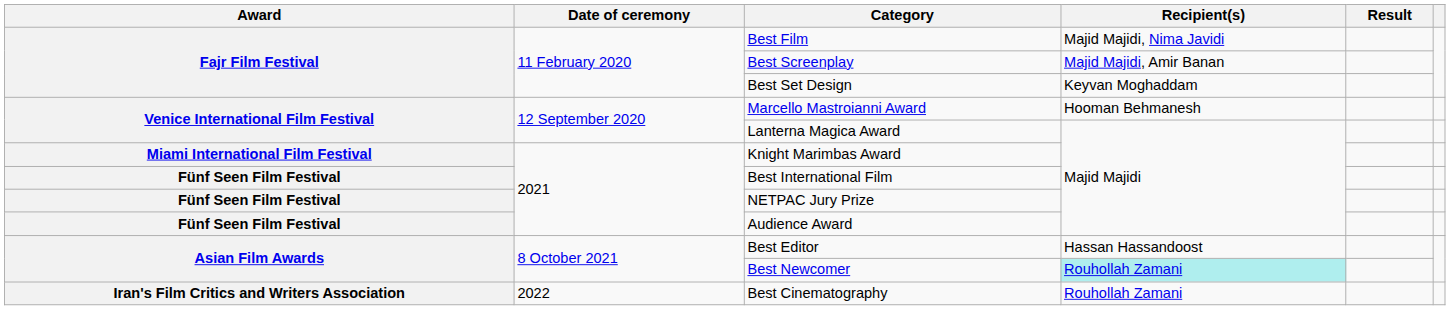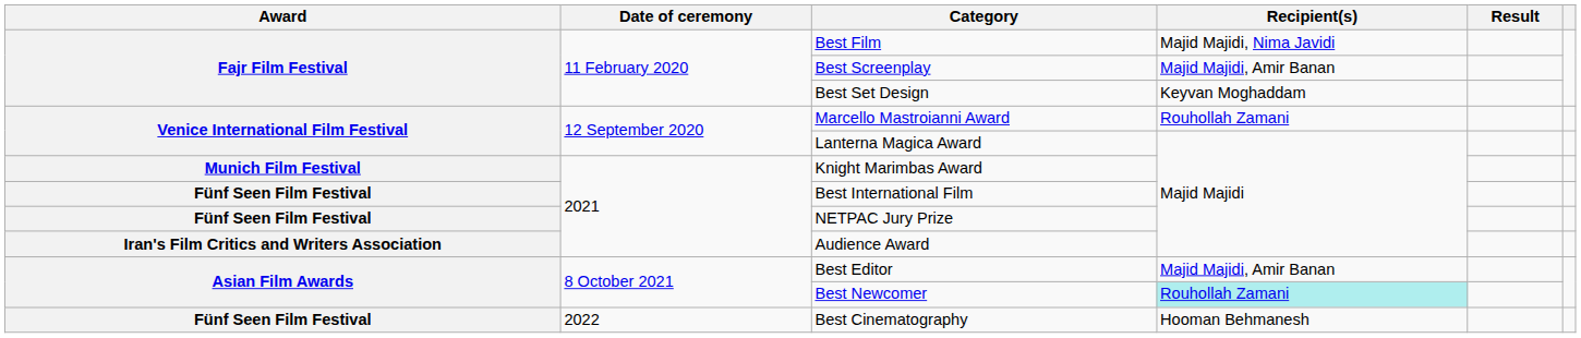Marcello Mastroianni Award | Recipient(s): Hooman Behmanesh -> Rouhollah Zamani
Knight Marimbas Award | Award: Miami International Film Festival -> Munich Film Festival
Audience Award | Award: Fünf Seen Film Festival -> Iran's Film Critics and Writers Association
Best Editor | Recipient(s): Hassan Hassandoost -> Majid Majidi, Amir Banan
Best Cinematography | Award: Iran's Film Critics and Writers Association -> Fünf Seen Film Festival
Best Cinematography | Recipient(s): Rouhollah Zamani -> Hooman Behmanesh
